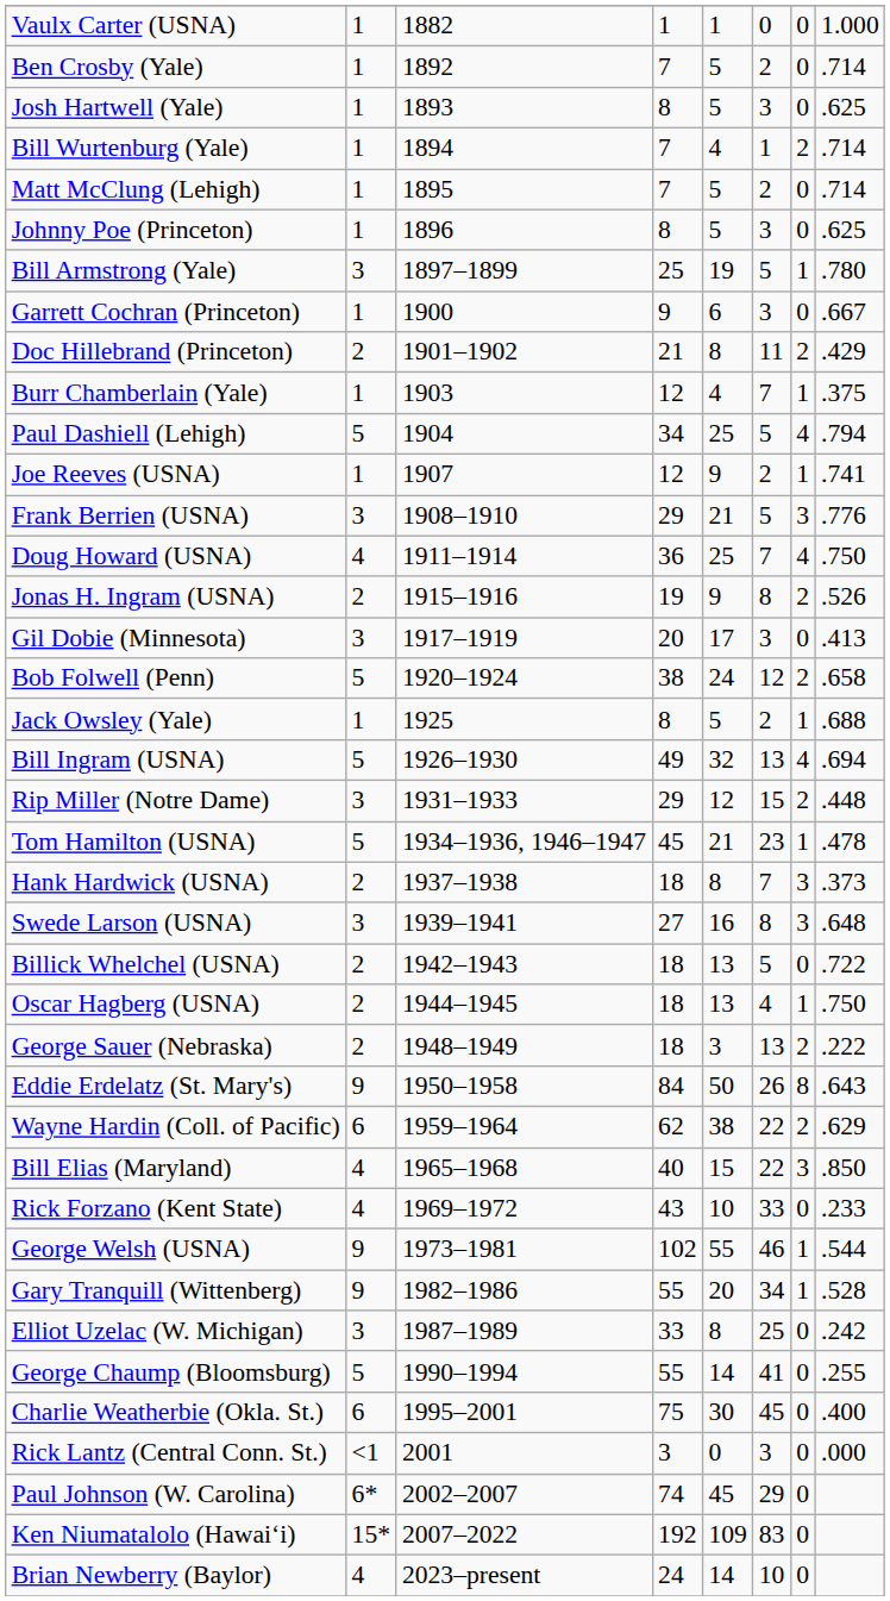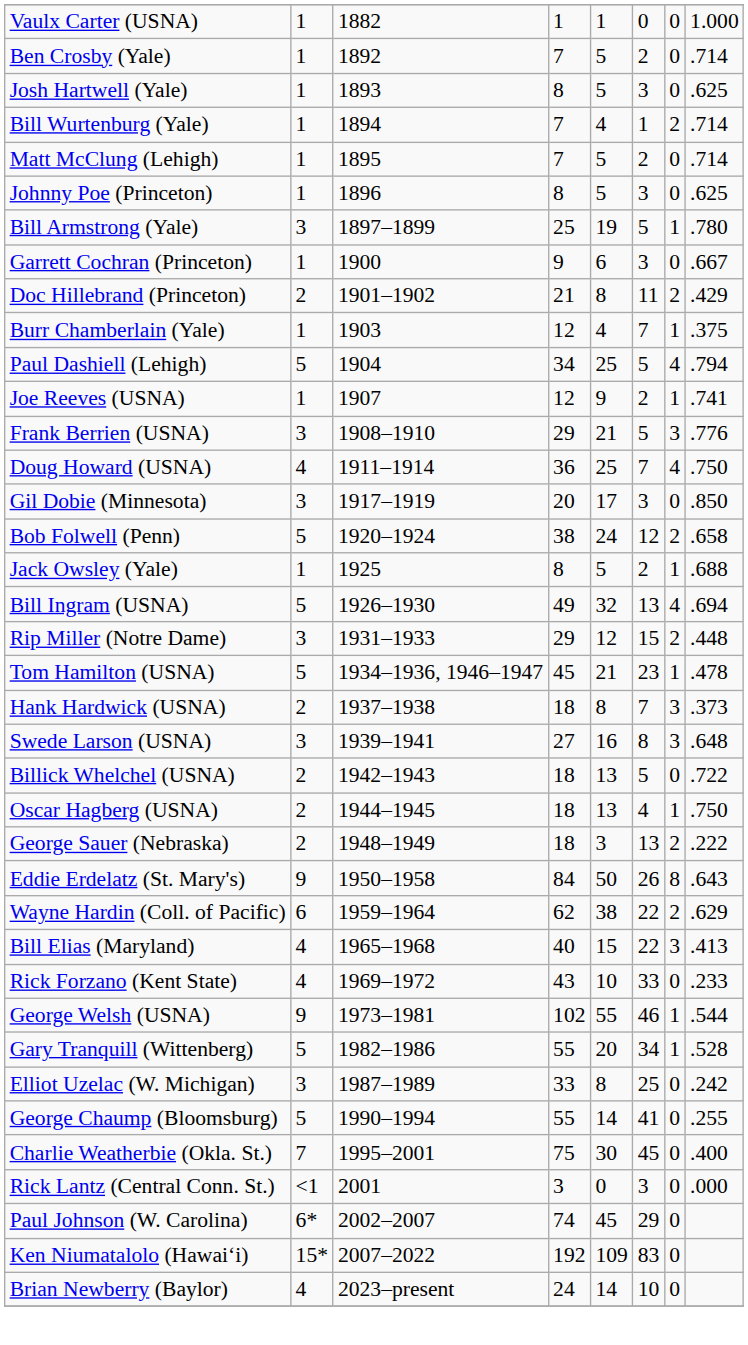- row: Jonas H. Ingram (USNA) | 2 | 1915–1916 | 19 | 9 | 8 | 2 | .526
Gil Dobie (Minnesota) | column 8: .413 -> .850
Bill Elias (Maryland) | column 8: .850 -> .413
Gary Tranquill (Wittenberg) | column 2: 9 -> 5
Charlie Weatherbie (Okla. St.) | column 2: 6 -> 7
